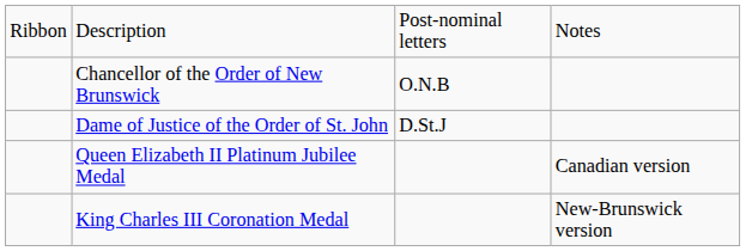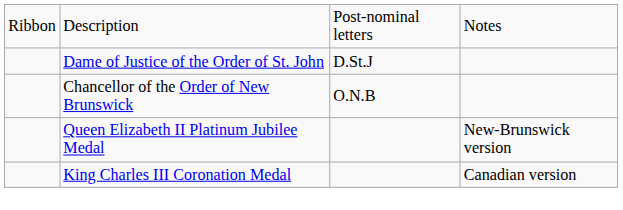rows swapped: Dame of Justice of the Order of St. John <-> Chancellor of the Order of New Brunswick
Queen Elizabeth II Platinum Jubilee Medal | column 4: Canadian version -> New-Brunswick version
King Charles III Coronation Medal | column 4: New-Brunswick version -> Canadian version
